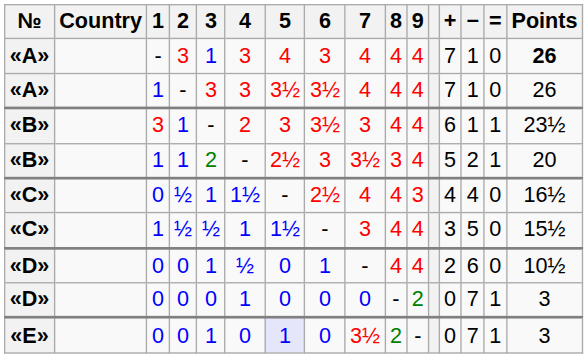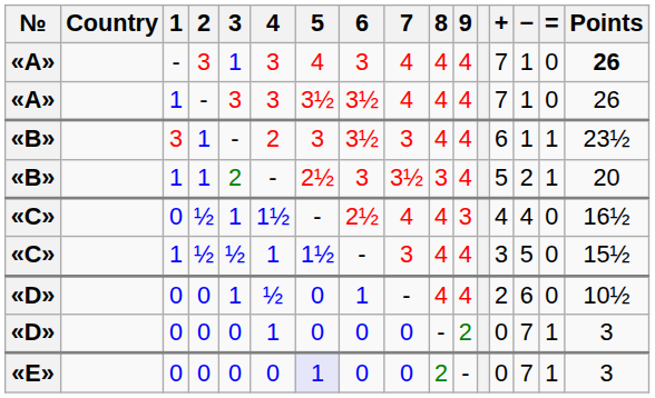«E» | 3: 1 -> 0
«E» | 7: 3½ -> 0
